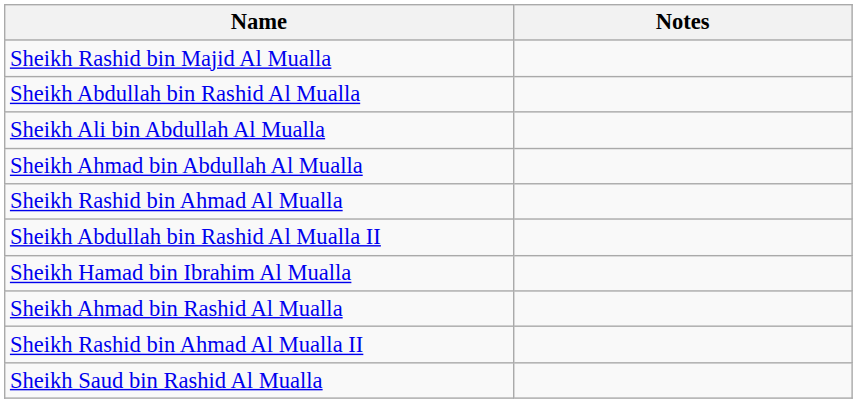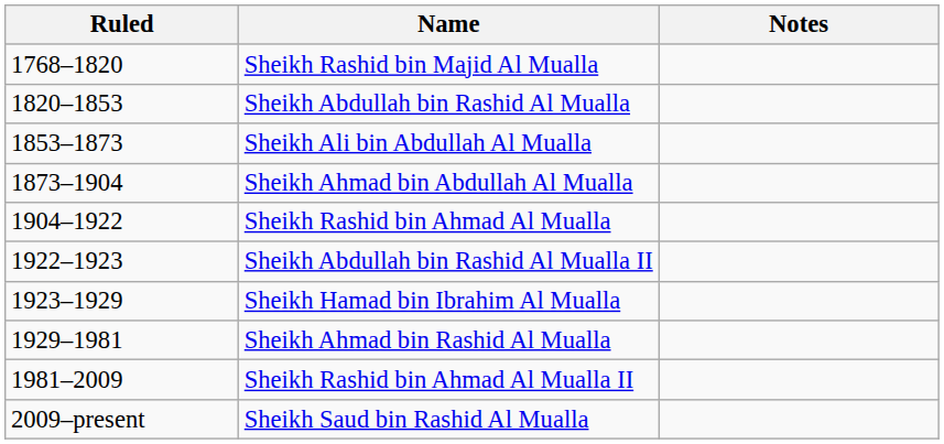+ column: Ruled | 1768–1820 | 1820–1853 | 1853–1873 | 1873–1904 | 1904–1922 | 1922–1923 | 1923–1929 | 1929–1981 | 1981–2009 | 2009–present
